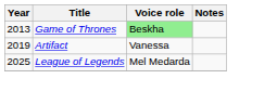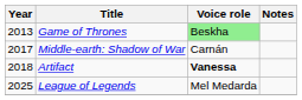+ row: 2017 | Middle-earth: Shadow of War | Carnán
Artifact | Year: 2019 -> 2018
Artifact | Voice role: normal -> bold
